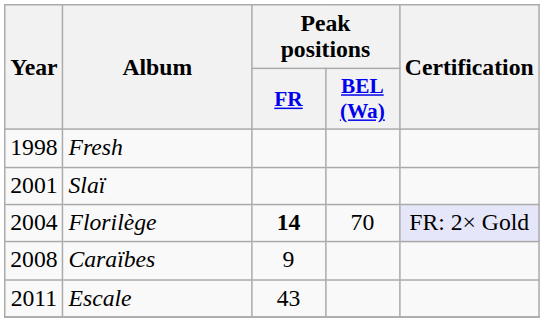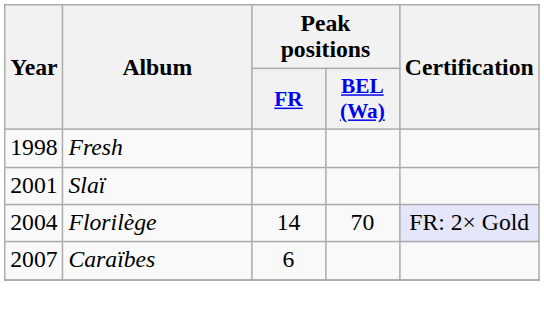Florilège | Peak positions / FR: bold -> normal
Caraïbes | Year: 2008 -> 2007
Caraïbes | Peak positions / FR: 9 -> 6
- row: 2011 | Escale | 43
